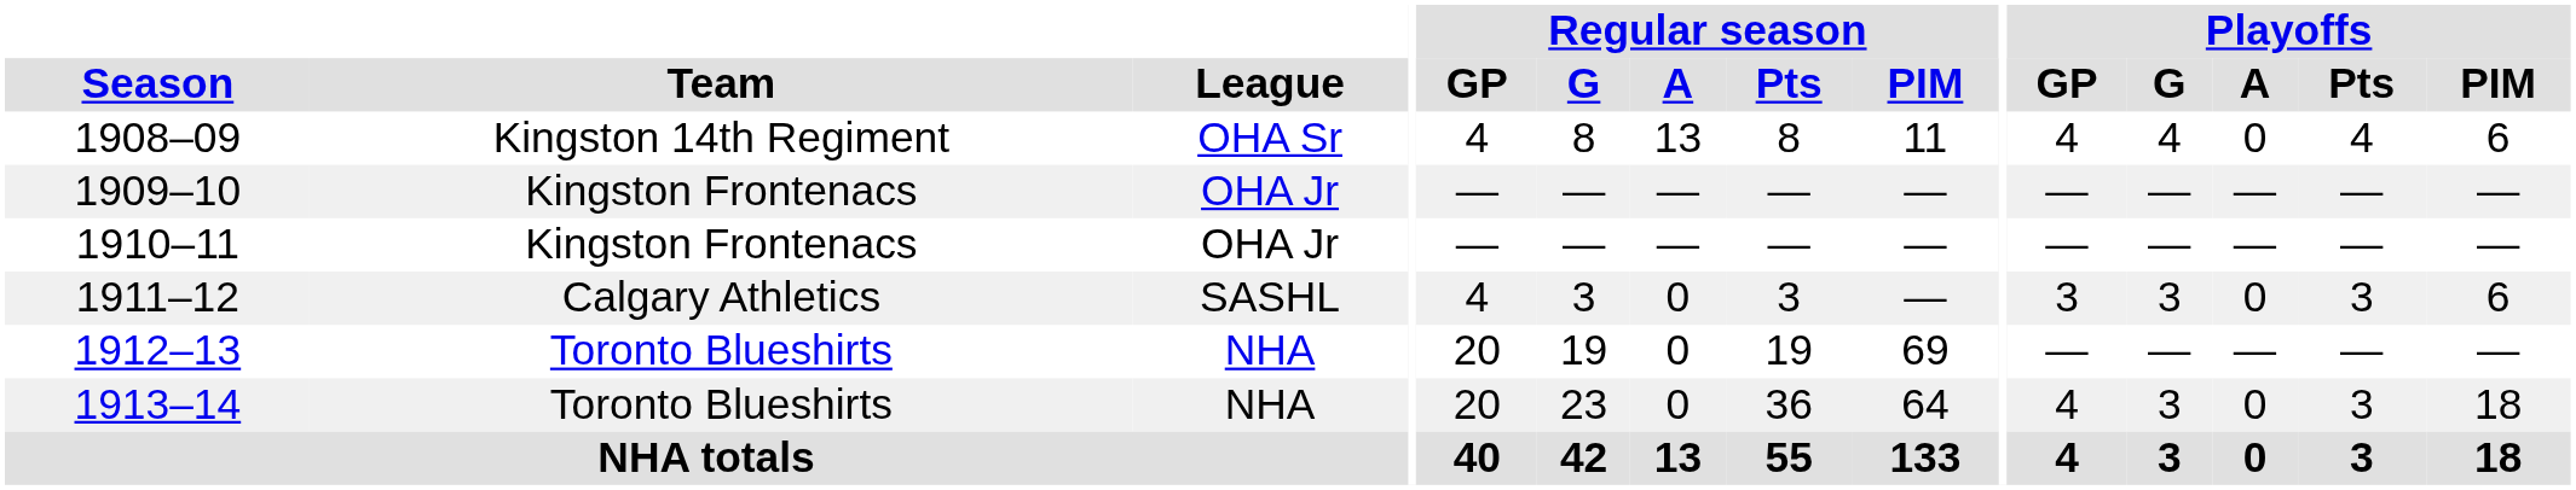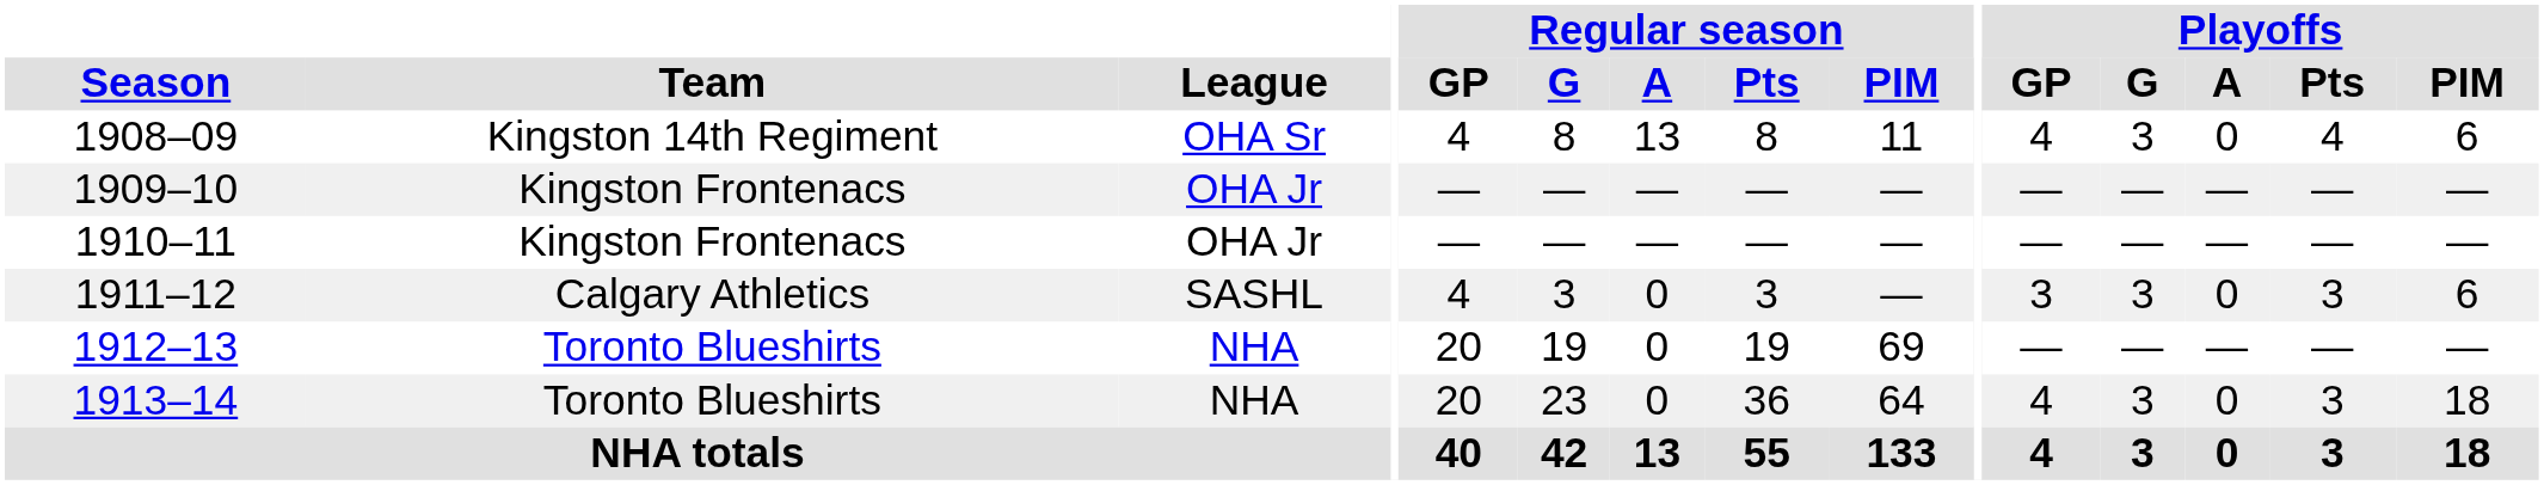1908–09 | Playoffs / G: 4 -> 3
